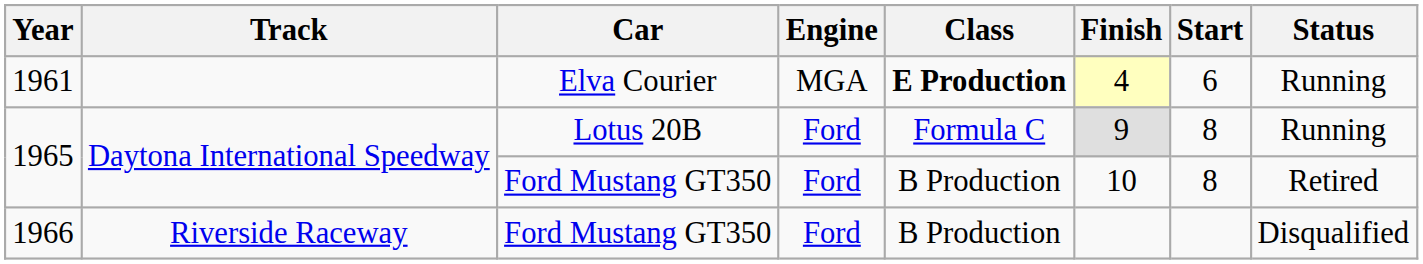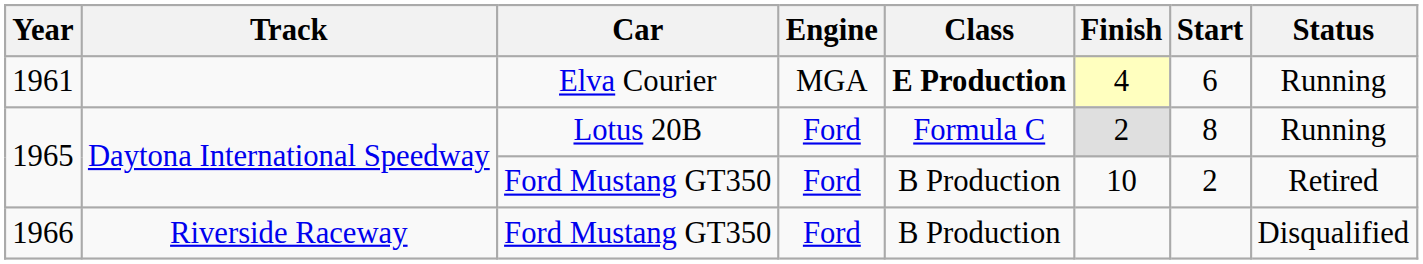1965 / Lotus 20B | Finish: 9 -> 2
1965 / Ford Mustang GT350 | Start: 8 -> 2
